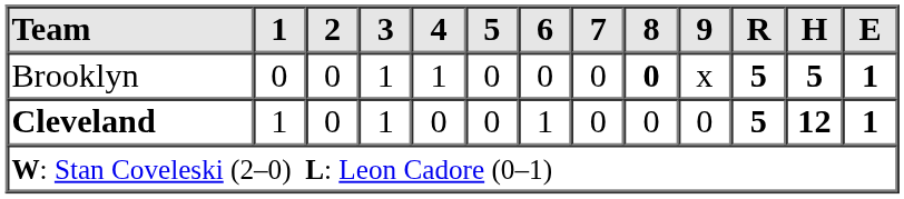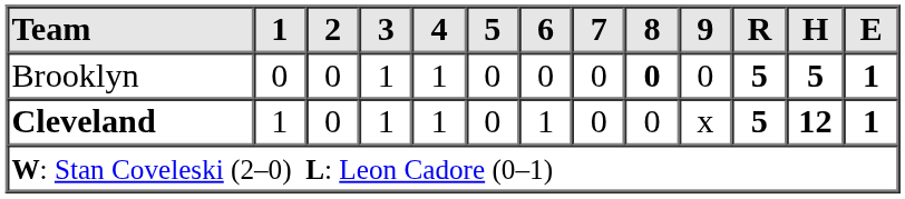Brooklyn | 9: x -> 0
Cleveland | 4: 0 -> 1
Cleveland | 9: 0 -> x
